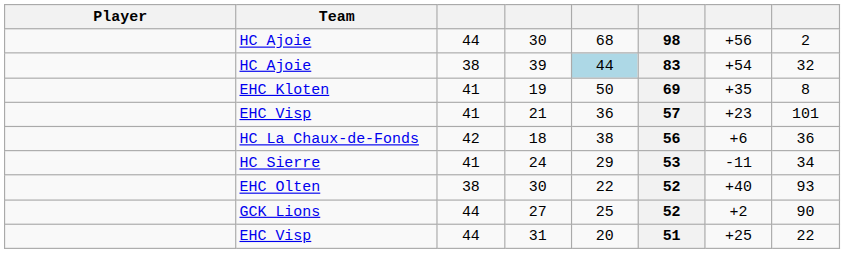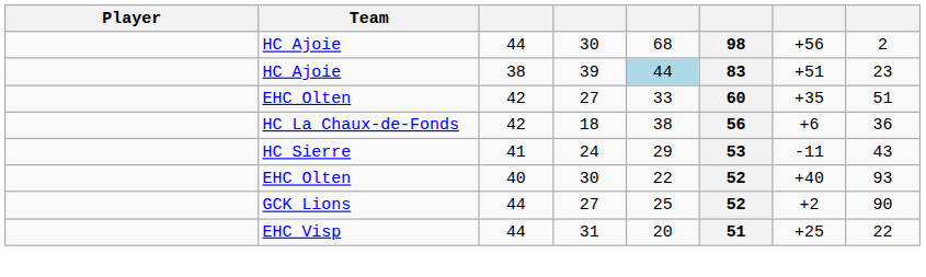39 | column 7: +54 -> +51
39 | column 8: 32 -> 23
- row: EHC Kloten | 41 | 19 | 50 | 69 | +35 | 8
+ row: EHC Olten | 42 | 27 | 33 | 60 | +35 | 51
- row: EHC Visp | 41 | 21 | 36 | 57 | +23 | 101
24 | column 8: 34 -> 43
EHC Olten / 30 | column 3: 38 -> 40
